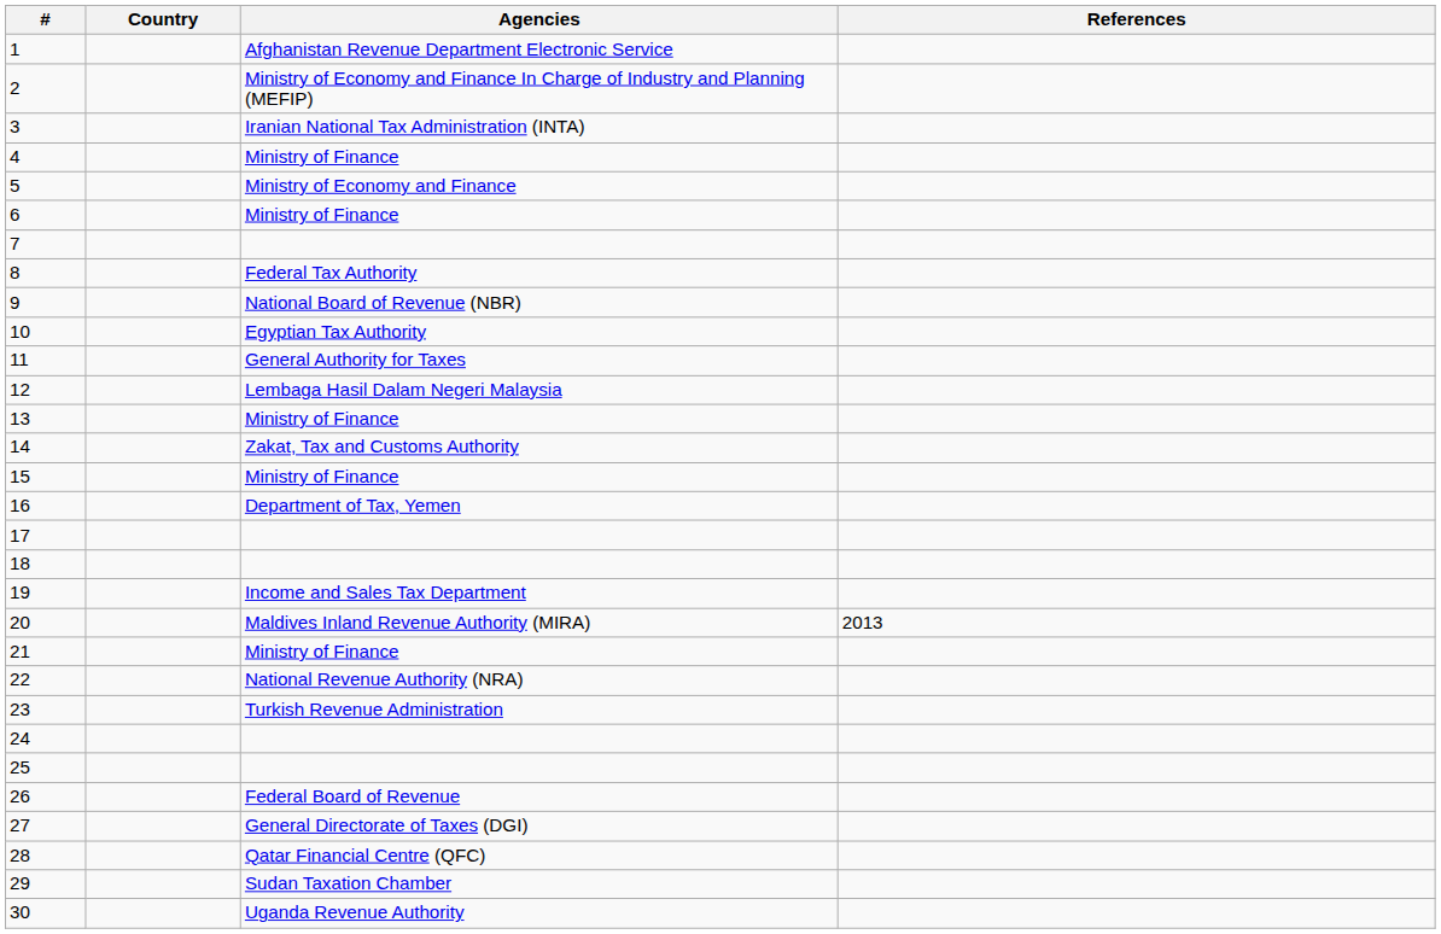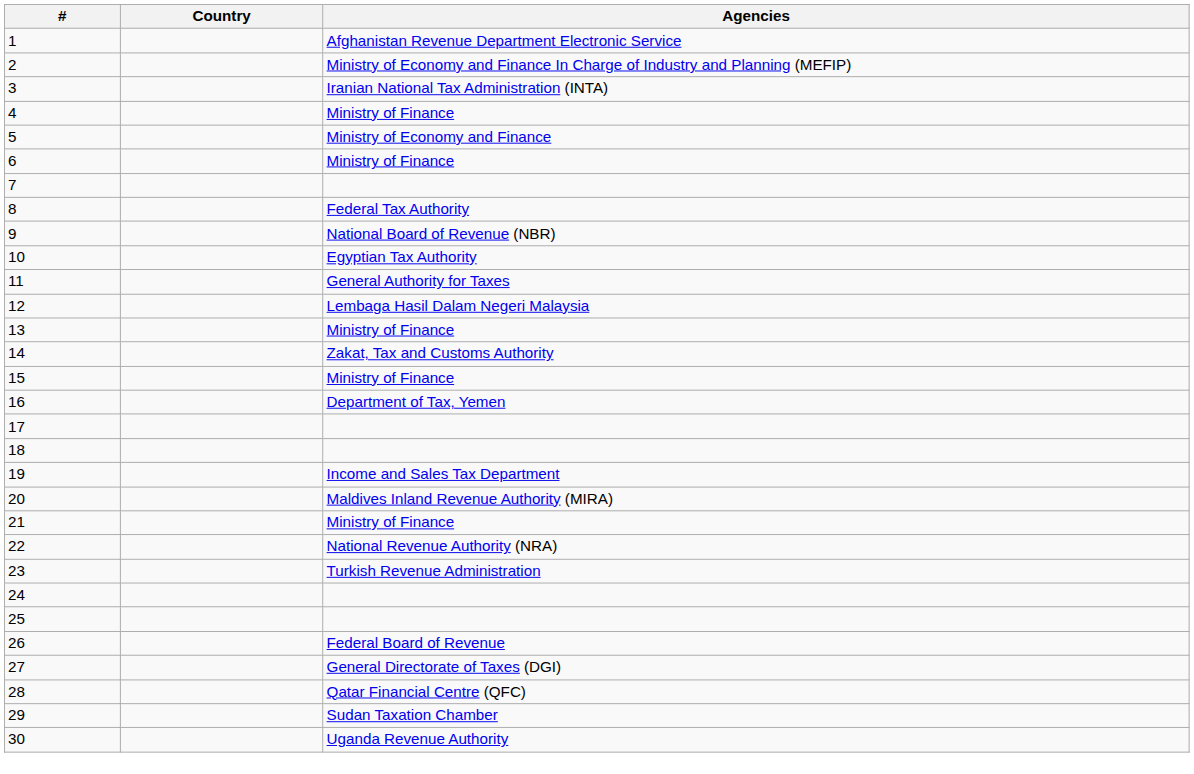- column: References | 2013
